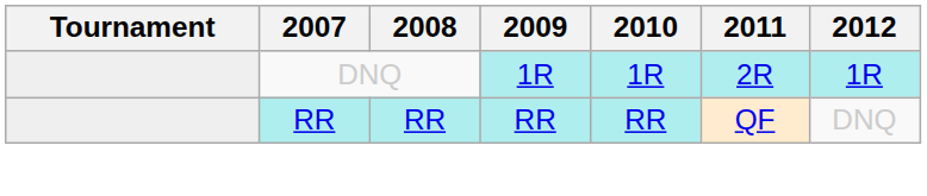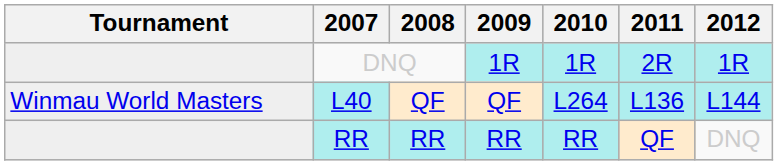+ row: Winmau World Masters | L40 | QF | QF | L264 | L136 | L144
